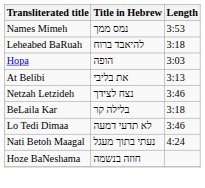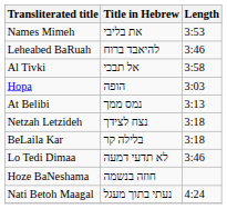Names Mimeh | Title in Hebrew: נמס ממך -> את בליבי
Leheabed BaRuah | Length: 3:18 -> 3:46
+ row: Al Tivki | אל תבכי | 3:58
At Belibi | Title in Hebrew: את בליבי -> נמס ממך
Netzah Letzideh | Length: 3:46 -> 3:18
rows swapped: Nati Betoh Maagal <-> Hoze BaNeshama
